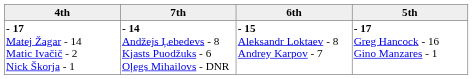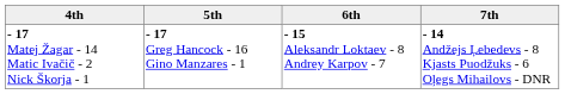columns swapped: 5th <-> 7th
